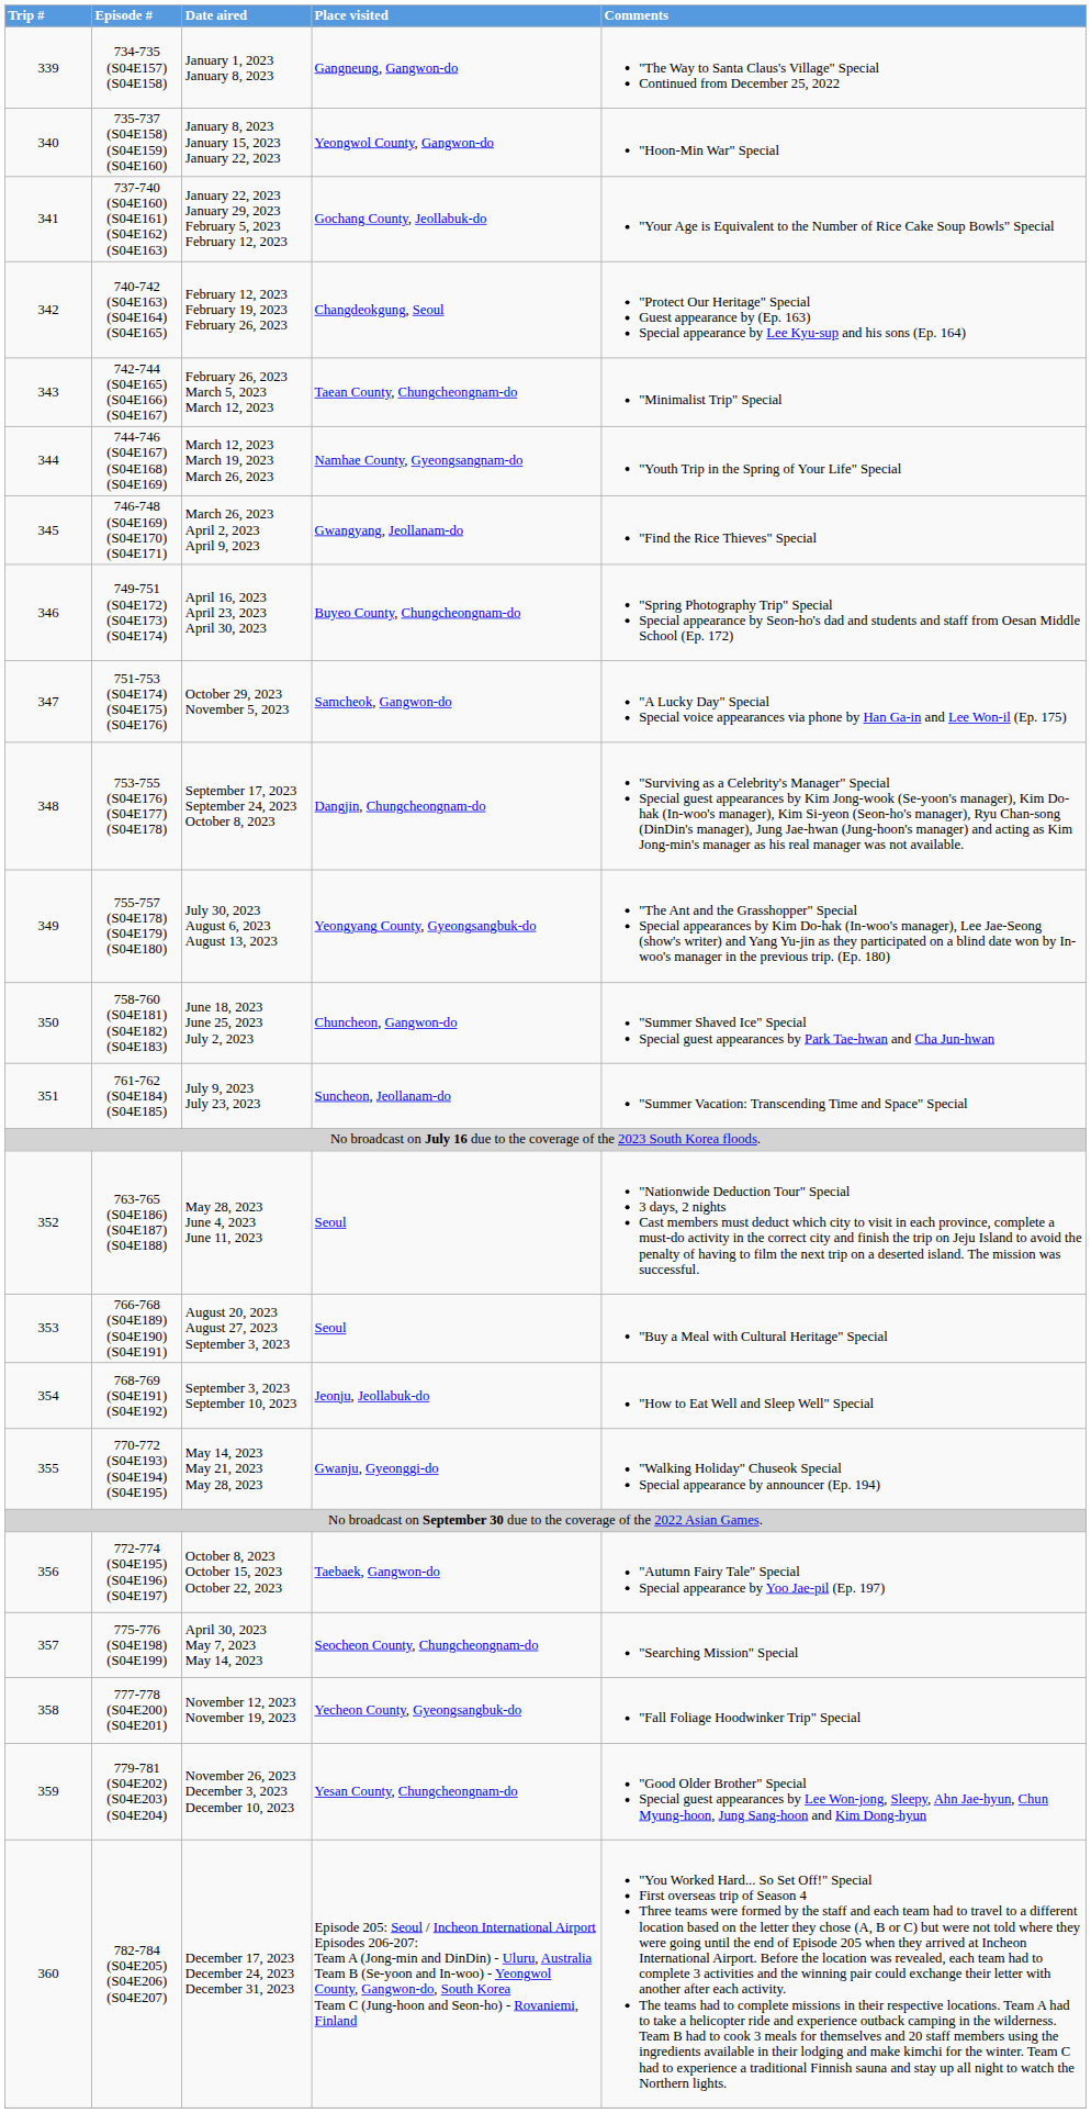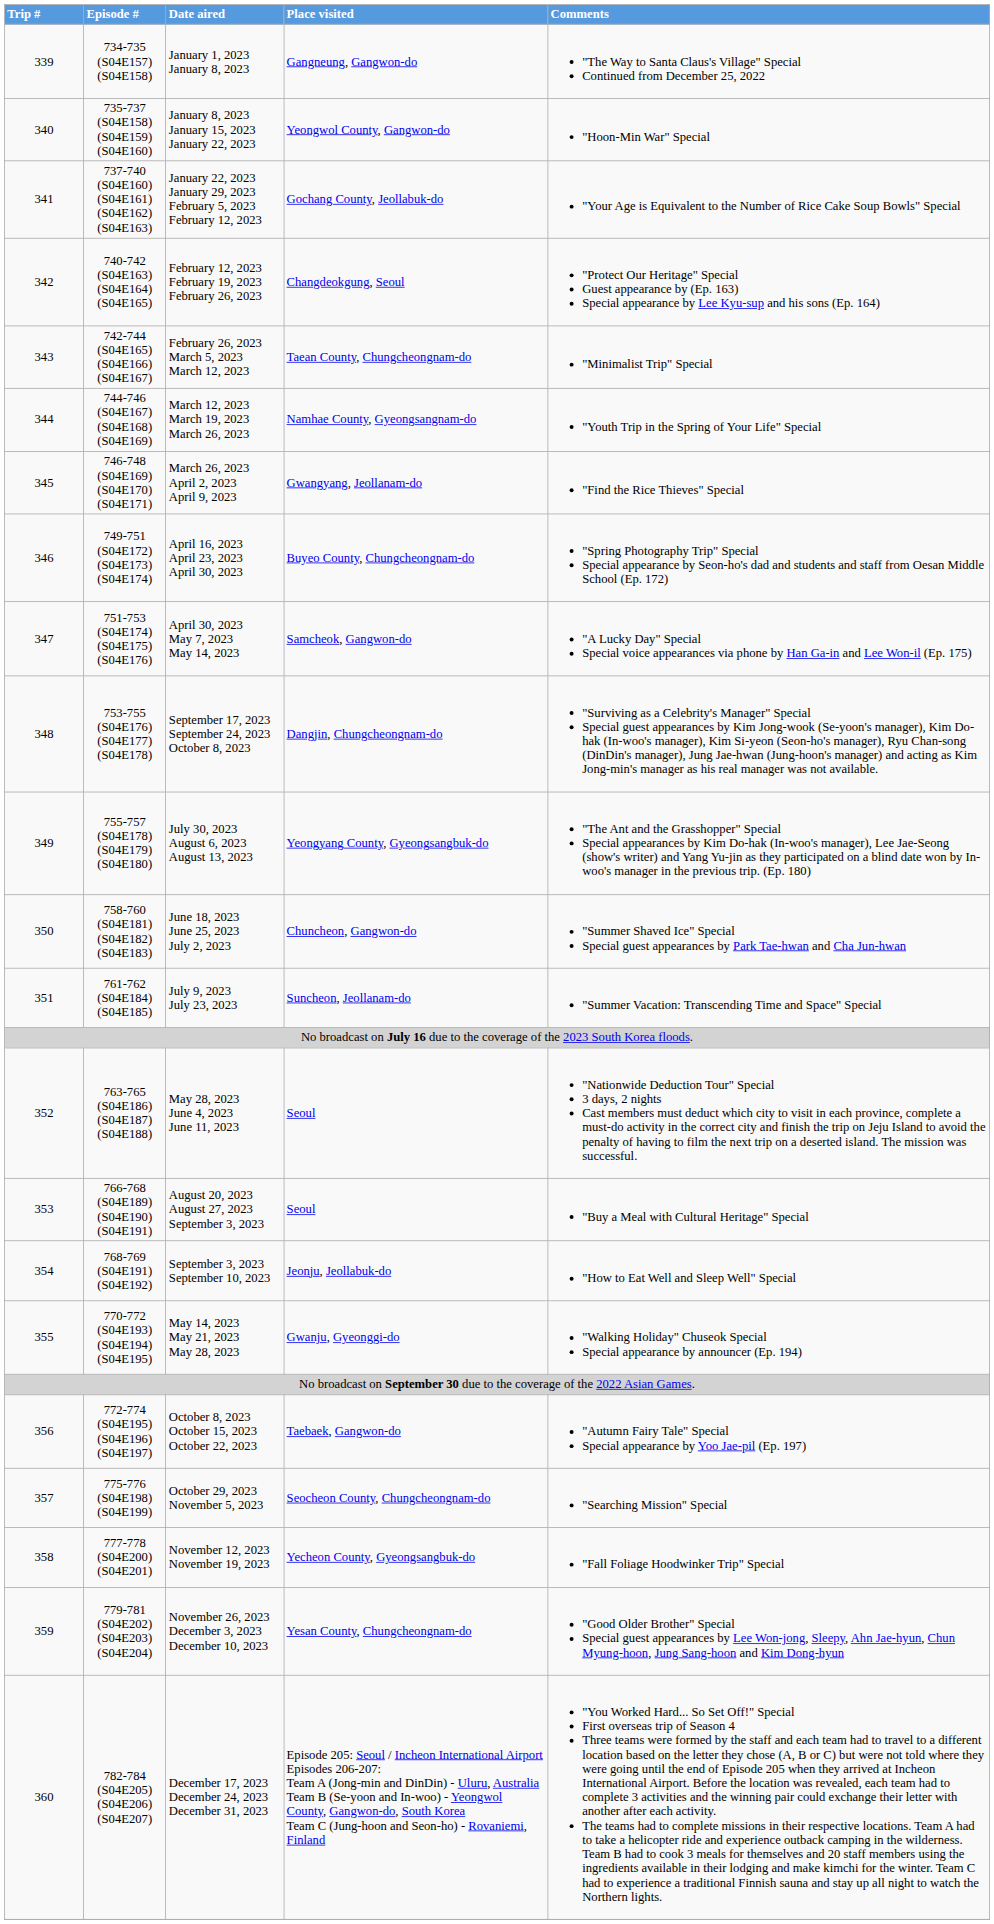751-753 (S04E174) (S04E175) (S04E176) | Date aired: October 29, 2023 November 5, 2023 -> April 30, 2023 May 7, 2023 May 14, 2023
775-776 (S04E198) (S04E199) | Date aired: April 30, 2023 May 7, 2023 May 14, 2023 -> October 29, 2023 November 5, 2023
